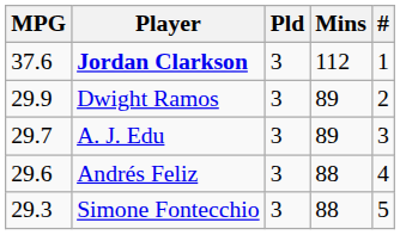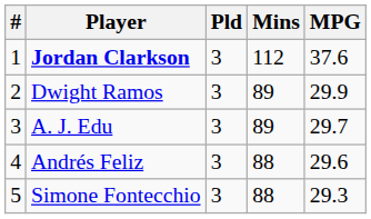columns swapped: # <-> MPG
